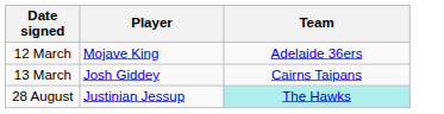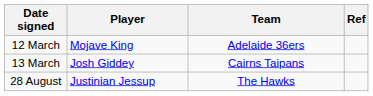+ column: Ref
28 August | Team: paleturquoise background -> no background
